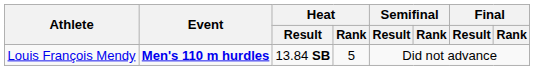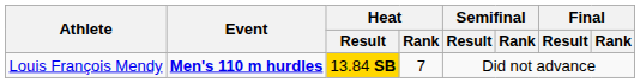Louis François Mendy | Heat / Result: no background -> gold background
Louis François Mendy | Heat / Rank: 5 -> 7
